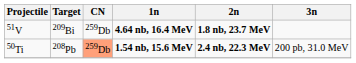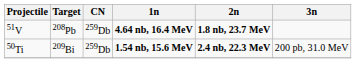51V | Target: 209Bi -> 208Pb
50Ti | Target: 208Pb -> 209Bi
50Ti | CN: lightsalmon background -> no background
